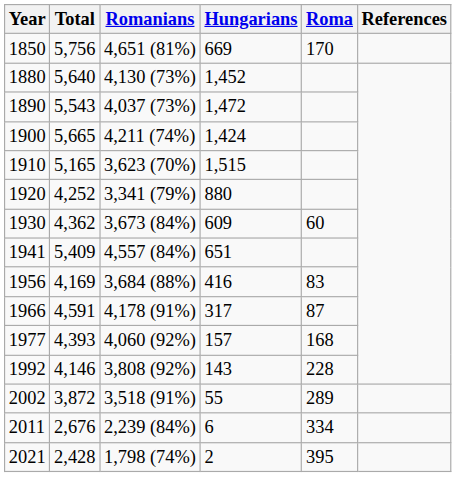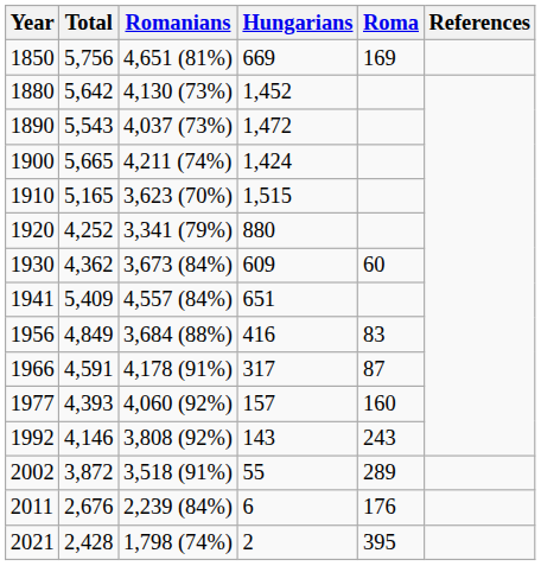1850 | Roma: 170 -> 169
1880 | Total: 5,640 -> 5,642
1956 | Total: 4,169 -> 4,849
1977 | Roma: 168 -> 160
1992 | Roma: 228 -> 243
2011 | Roma: 334 -> 176
